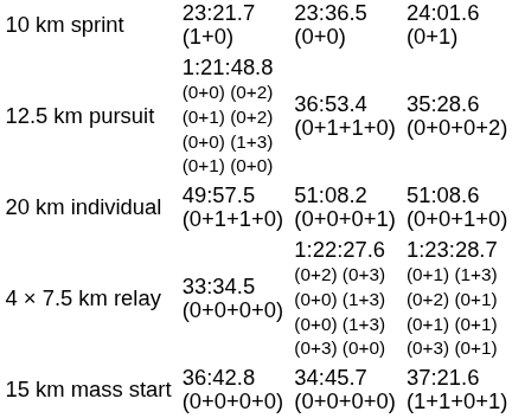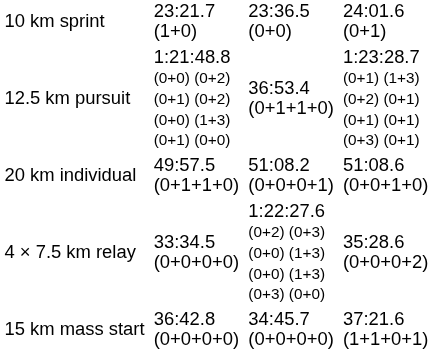12.5 km pursuit | column 7: 35:28.6 (0+0+0+2) -> 1:23:28.7 (0+1) (1+3) (0+2) (0+1) (0+1) (0+1) (0+3) (0+1)
4 × 7.5 km relay | column 7: 1:23:28.7 (0+1) (1+3) (0+2) (0+1) (0+1) (0+1) (0+3) (0+1) -> 35:28.6 (0+0+0+2)
